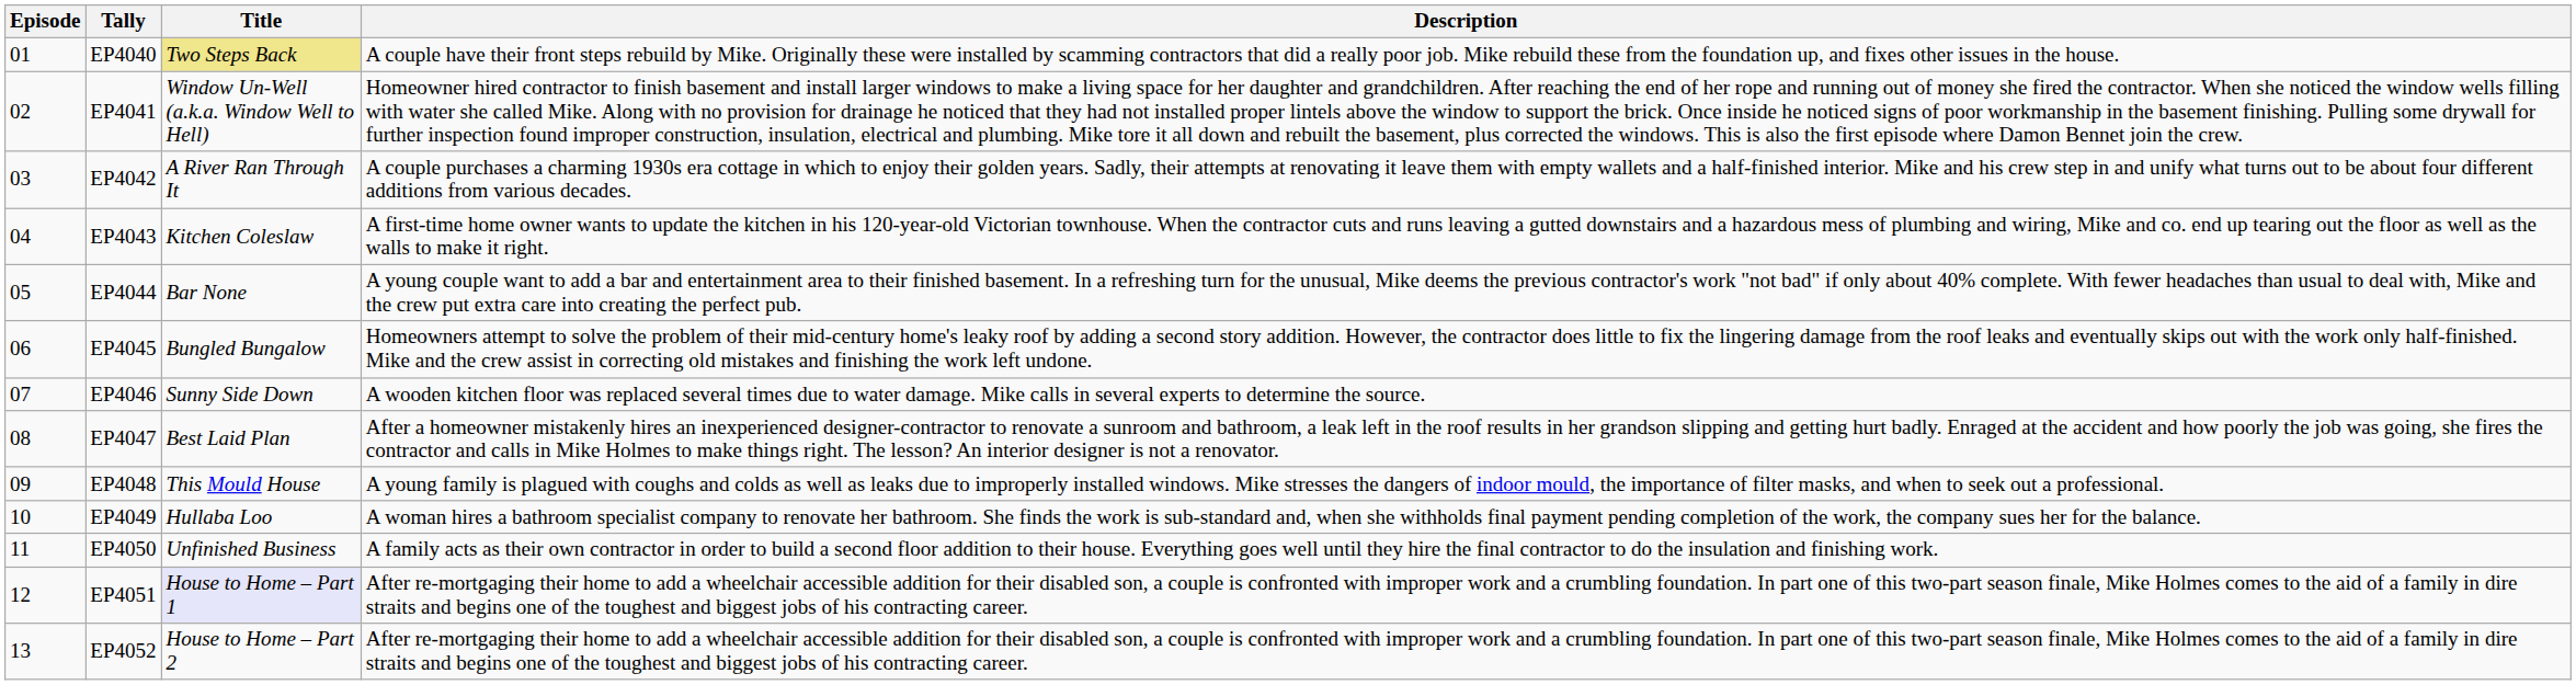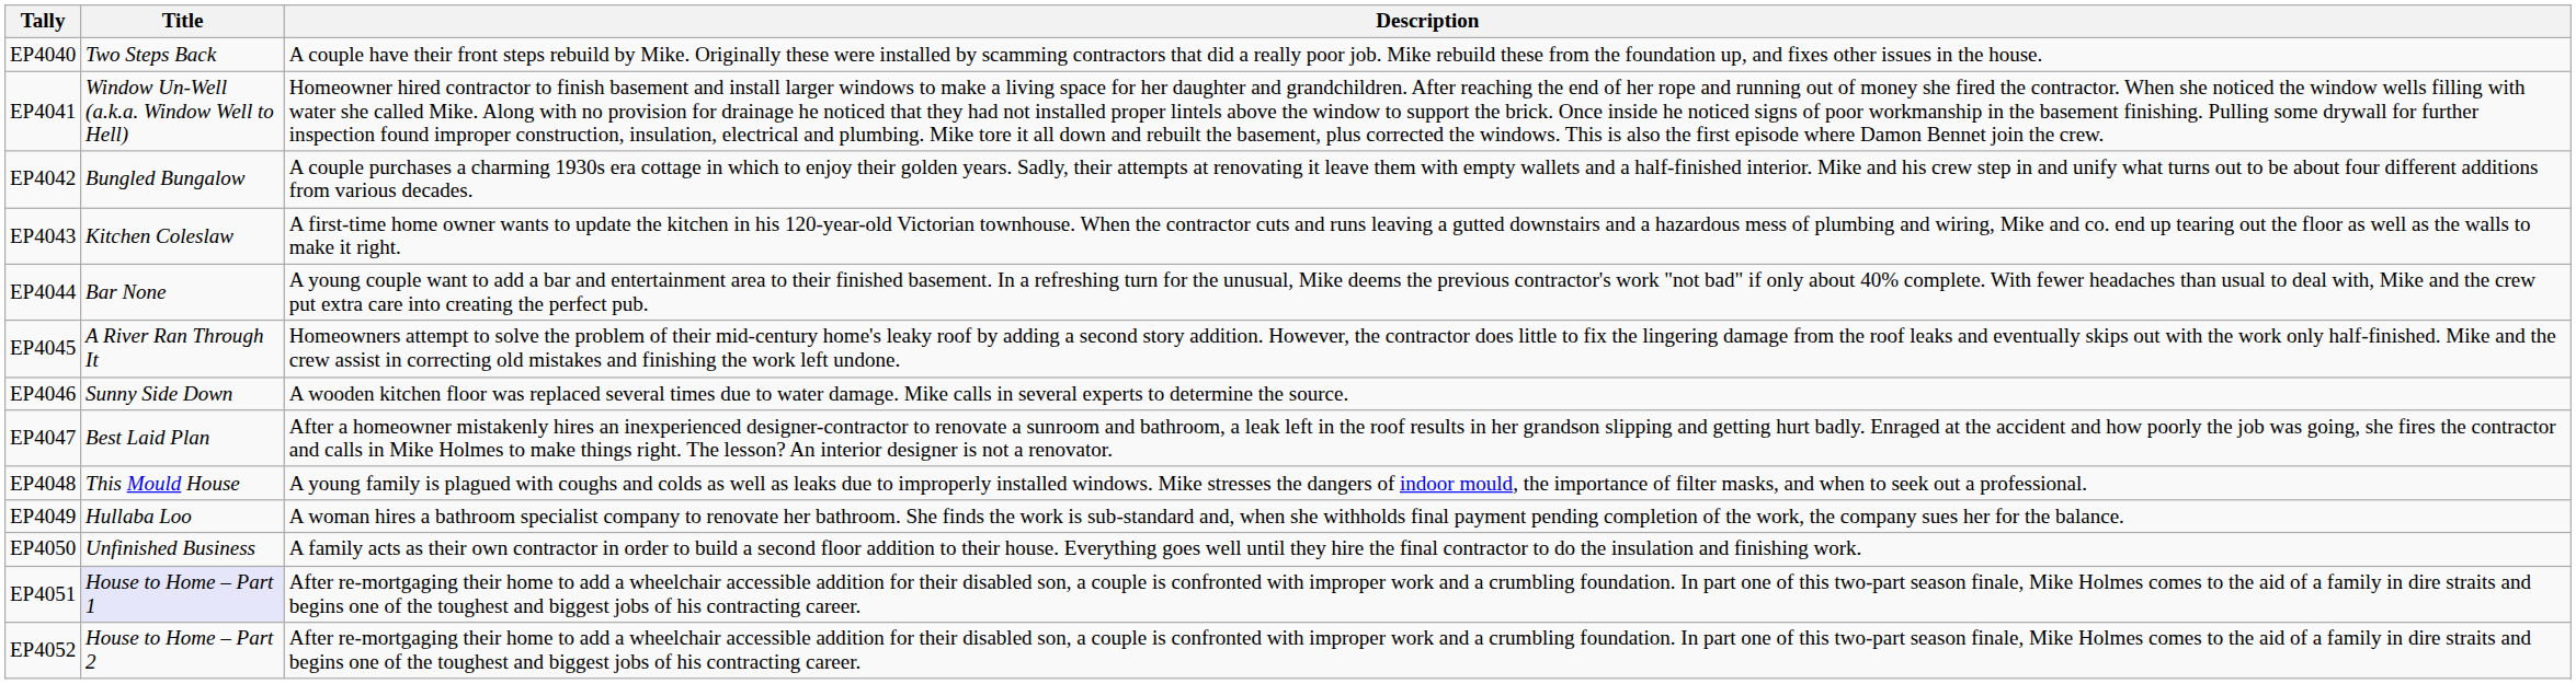- column: Episode | 01 | 02 | 03 | 04 | 05 | 06 | 07 | 08 | 09 | 10 | 11 | 12 | 13
EP4040 | Title: khaki background -> no background
EP4042 | Title: A River Ran Through It -> Bungled Bungalow
EP4045 | Title: Bungled Bungalow -> A River Ran Through It
